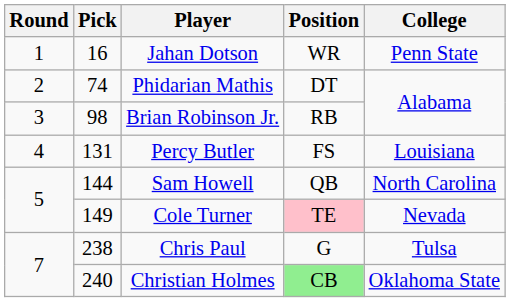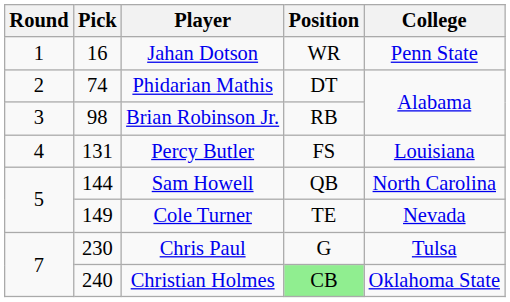Cole Turner | Position: pink background -> no background
Chris Paul | Pick: 238 -> 230
